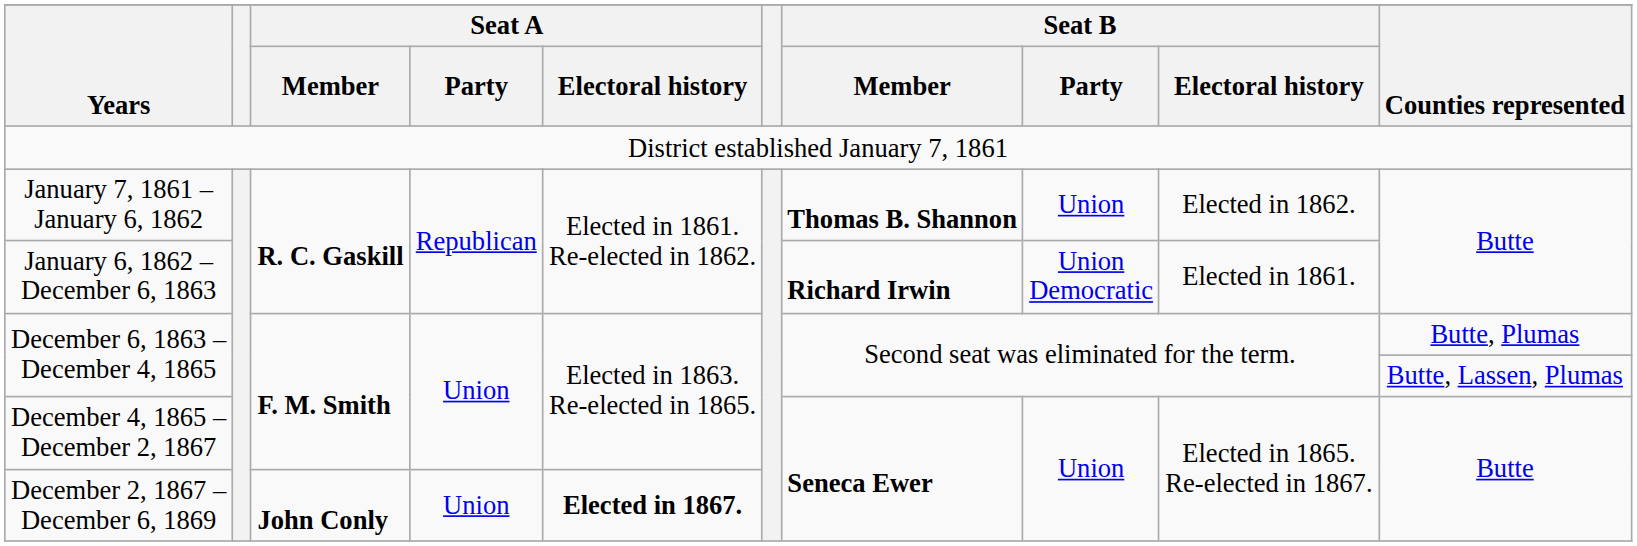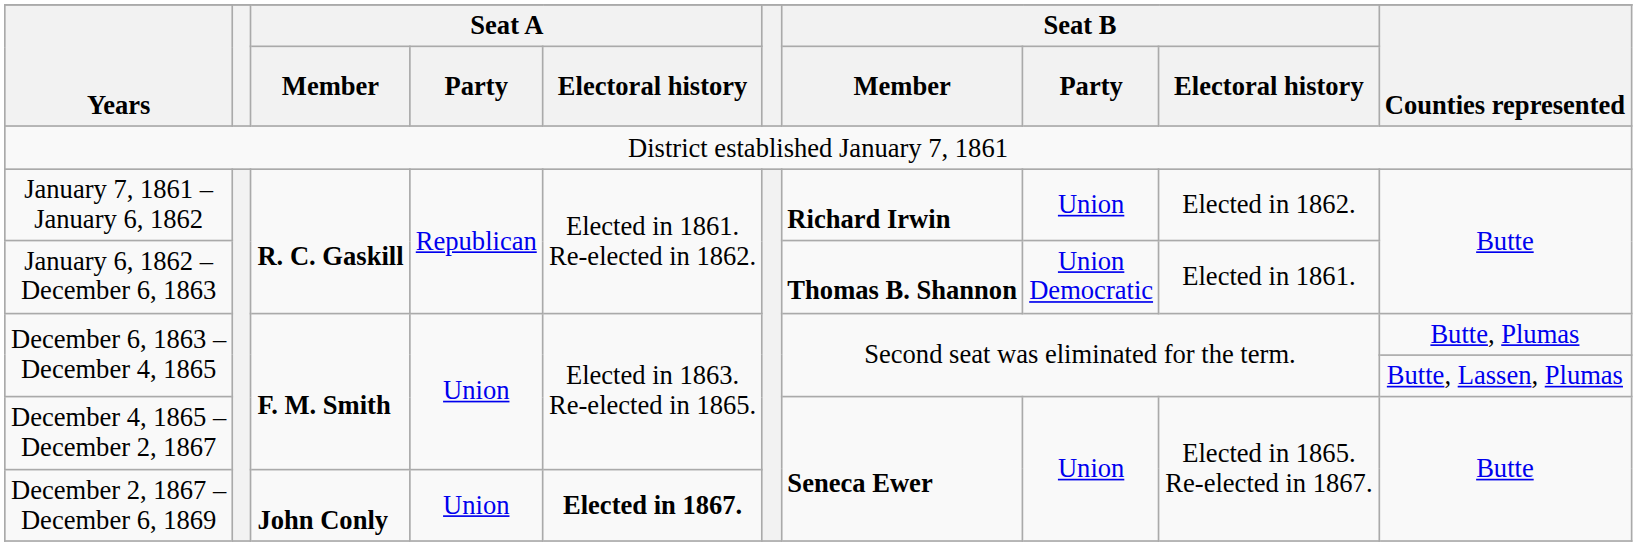January 7, 1861 – January 6, 1862 | Seat B / Member: Thomas B. Shannon -> Richard Irwin
January 6, 1862 – December 6, 1863 | Seat B / Member: Richard Irwin -> Thomas B. Shannon
